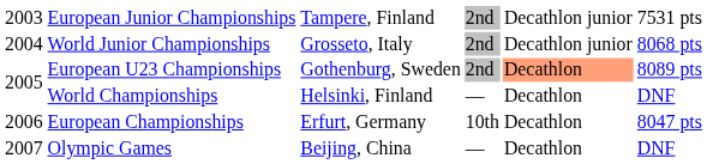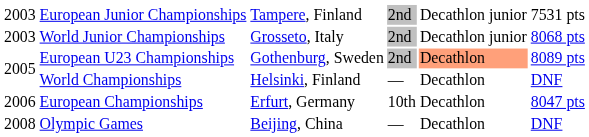World Junior Championships | column 1: 2004 -> 2003
Olympic Games | column 1: 2007 -> 2008
